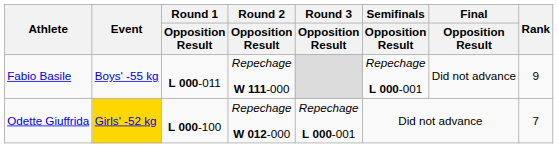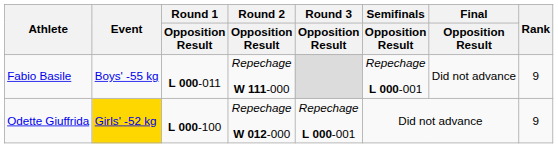Odette Giuffrida | Rank: 7 -> 9
